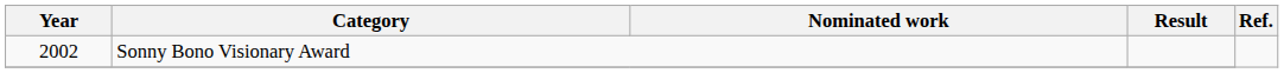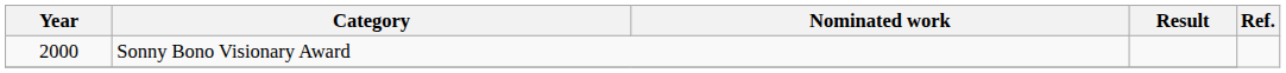Sonny Bono Visionary Award | Year: 2002 -> 2000
